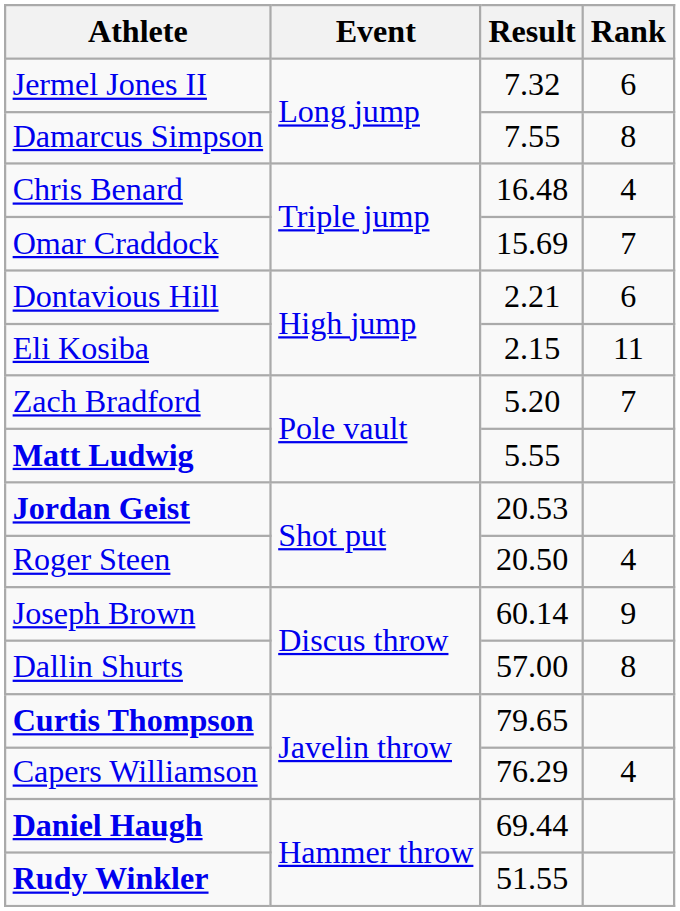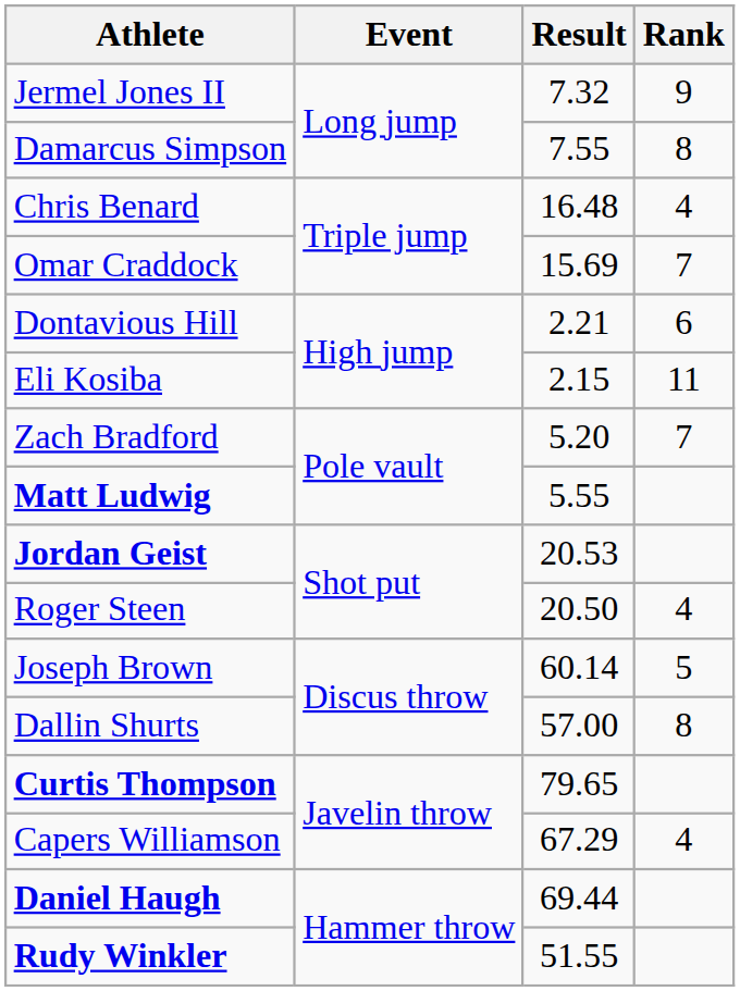Jermel Jones II | Rank: 6 -> 9
Joseph Brown | Rank: 9 -> 5
Capers Williamson | Result: 76.29 -> 67.29
